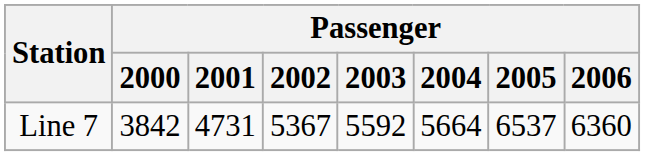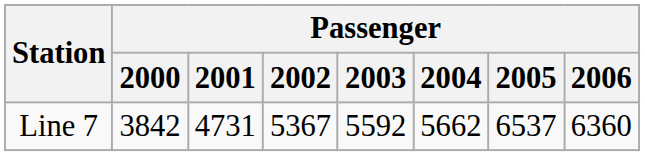Line 7 | Passenger / 2004: 5664 -> 5662
